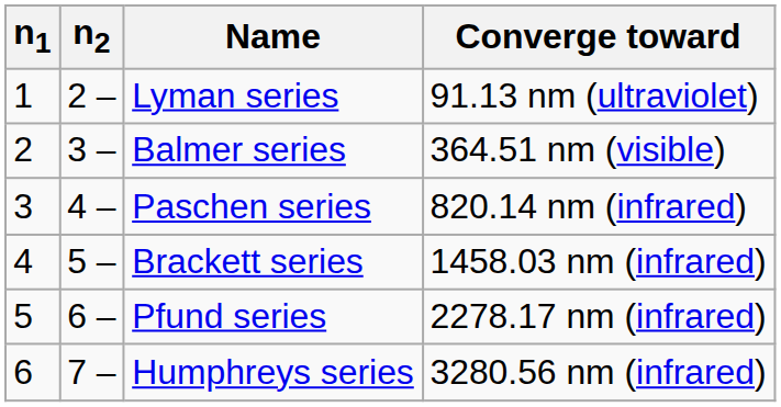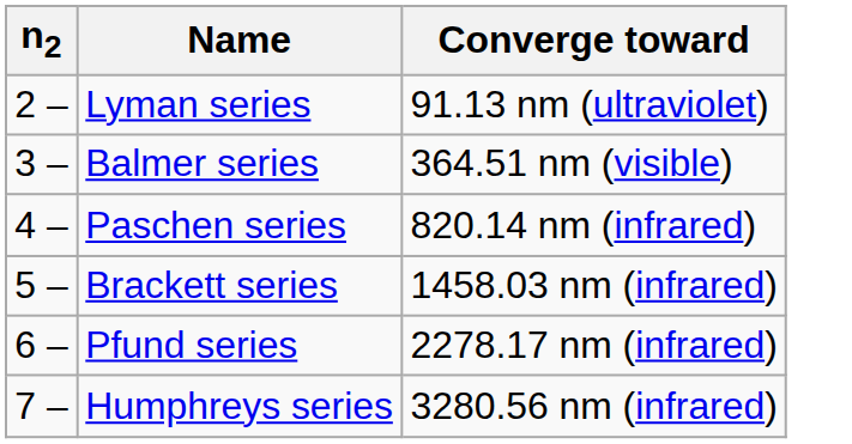- column: n1 | 1 | 2 | 3 | 4 | 5 | 6
